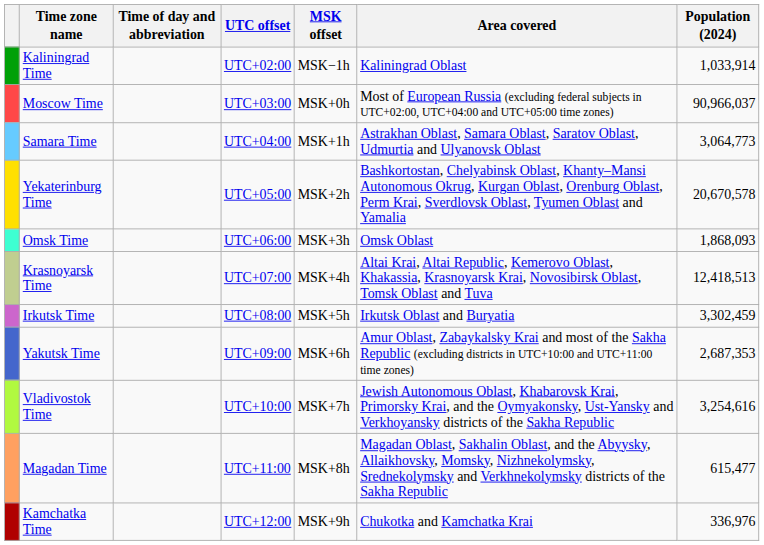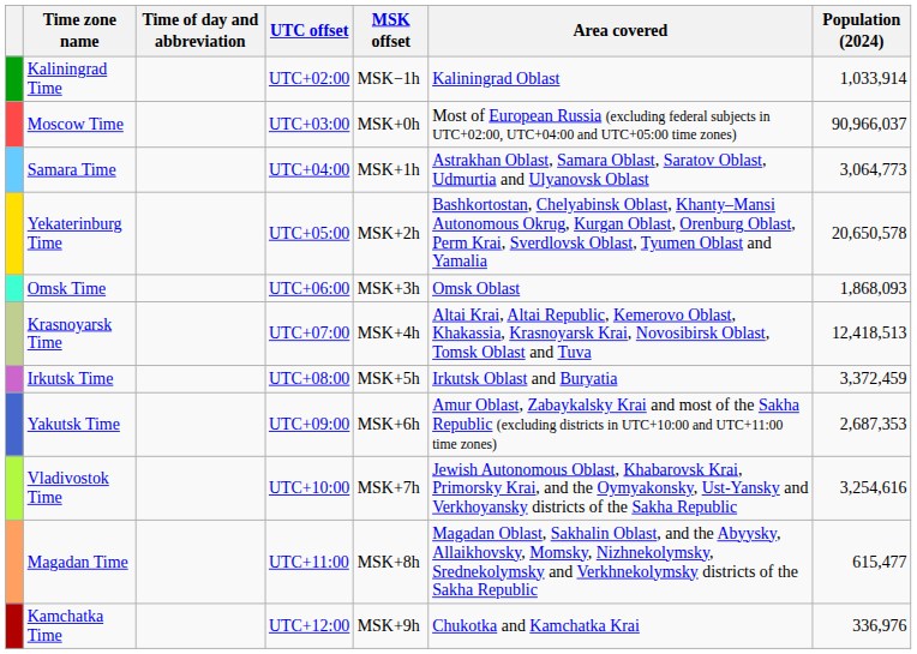Yekaterinburg Time | Population (2024): 20,670,578 -> 20,650,578
Irkutsk Time | Population (2024): 3,302,459 -> 3,372,459
